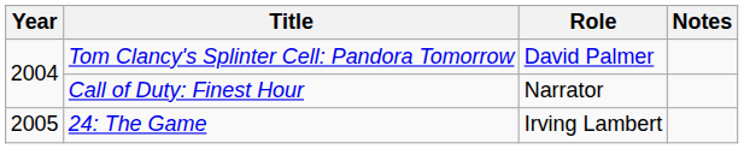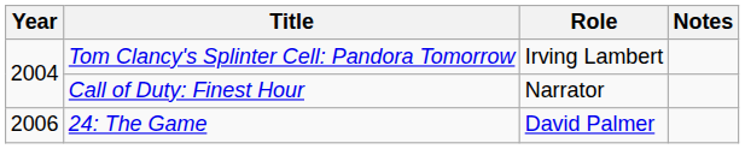Tom Clancy's Splinter Cell: Pandora Tomorrow | Role: David Palmer -> Irving Lambert
24: The Game | Year: 2005 -> 2006
24: The Game | Role: Irving Lambert -> David Palmer
